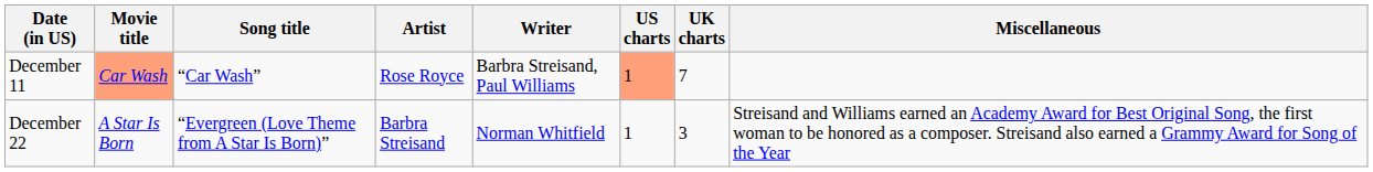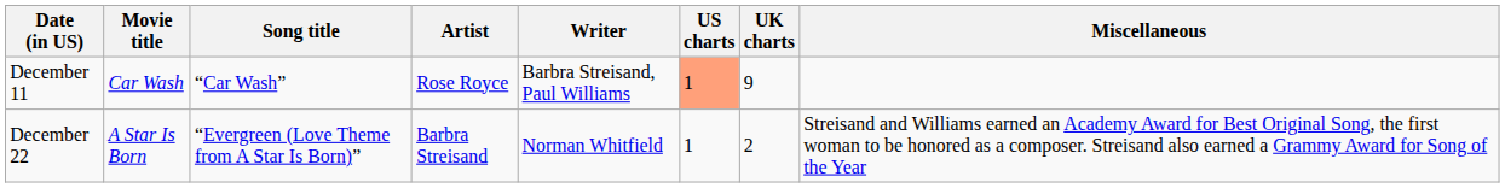December 11 | Movie title: lightsalmon background -> no background
December 11 | UK charts: 7 -> 9
December 22 | UK charts: 3 -> 2
